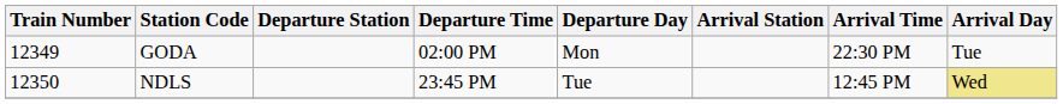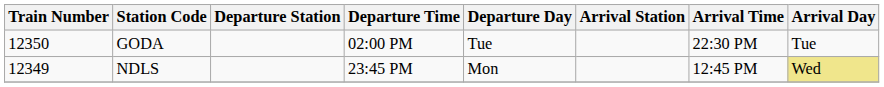GODA | Train Number: 12349 -> 12350
GODA | Departure Day: Mon -> Tue
NDLS | Train Number: 12350 -> 12349
NDLS | Departure Day: Tue -> Mon
